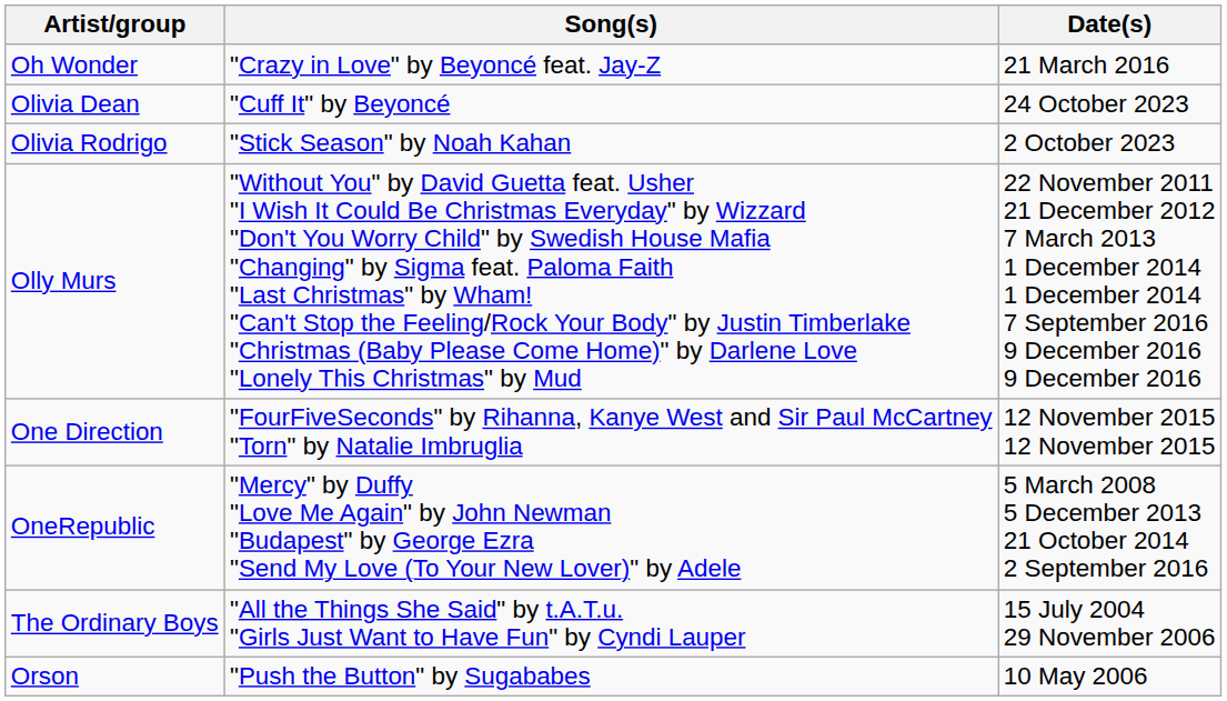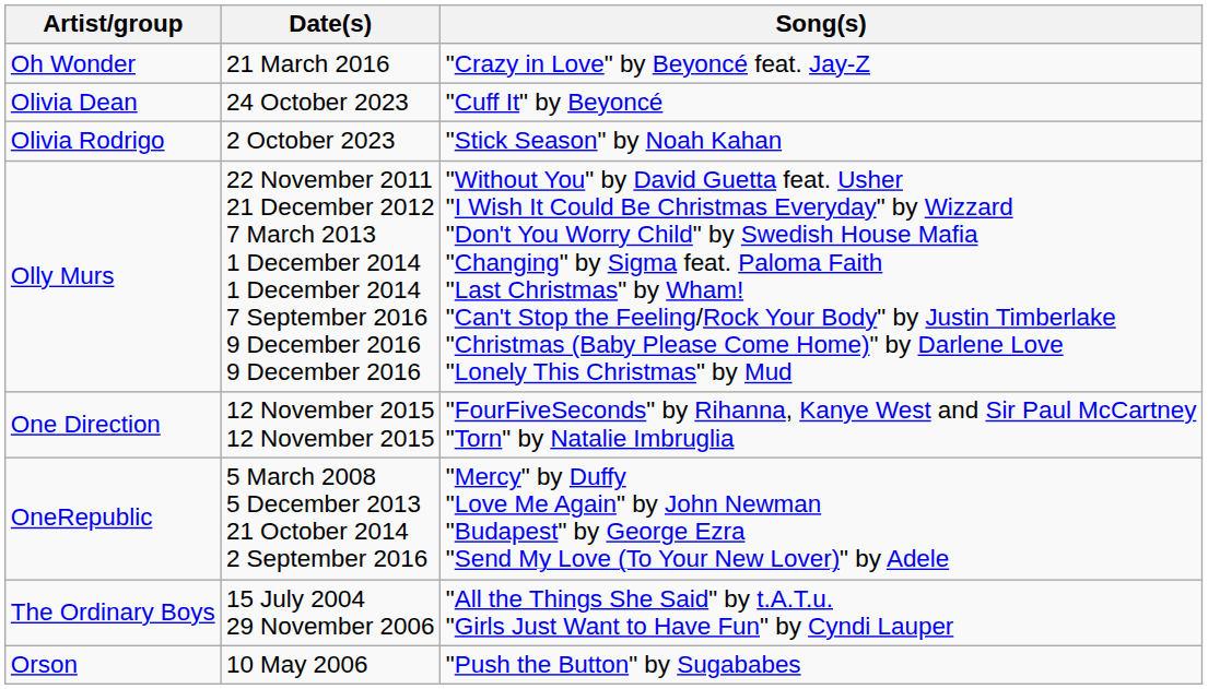columns swapped: Song(s) <-> Date(s)
